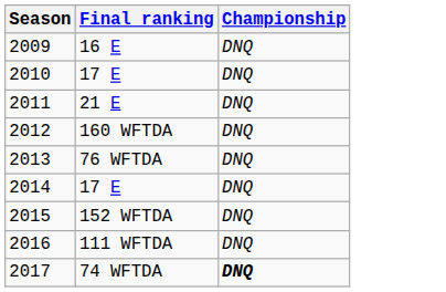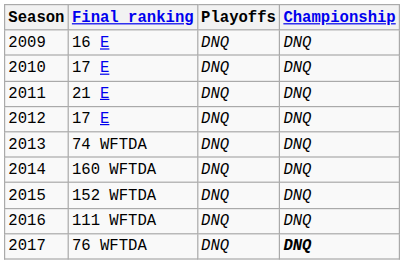+ column: Playoffs | DNQ | DNQ | DNQ | DNQ | DNQ | DNQ | DNQ | DNQ | DNQ
2012 | Final ranking: 160 WFTDA -> 17 E
2013 | Final ranking: 76 WFTDA -> 74 WFTDA
2014 | Final ranking: 17 E -> 160 WFTDA
2017 | Final ranking: 74 WFTDA -> 76 WFTDA
